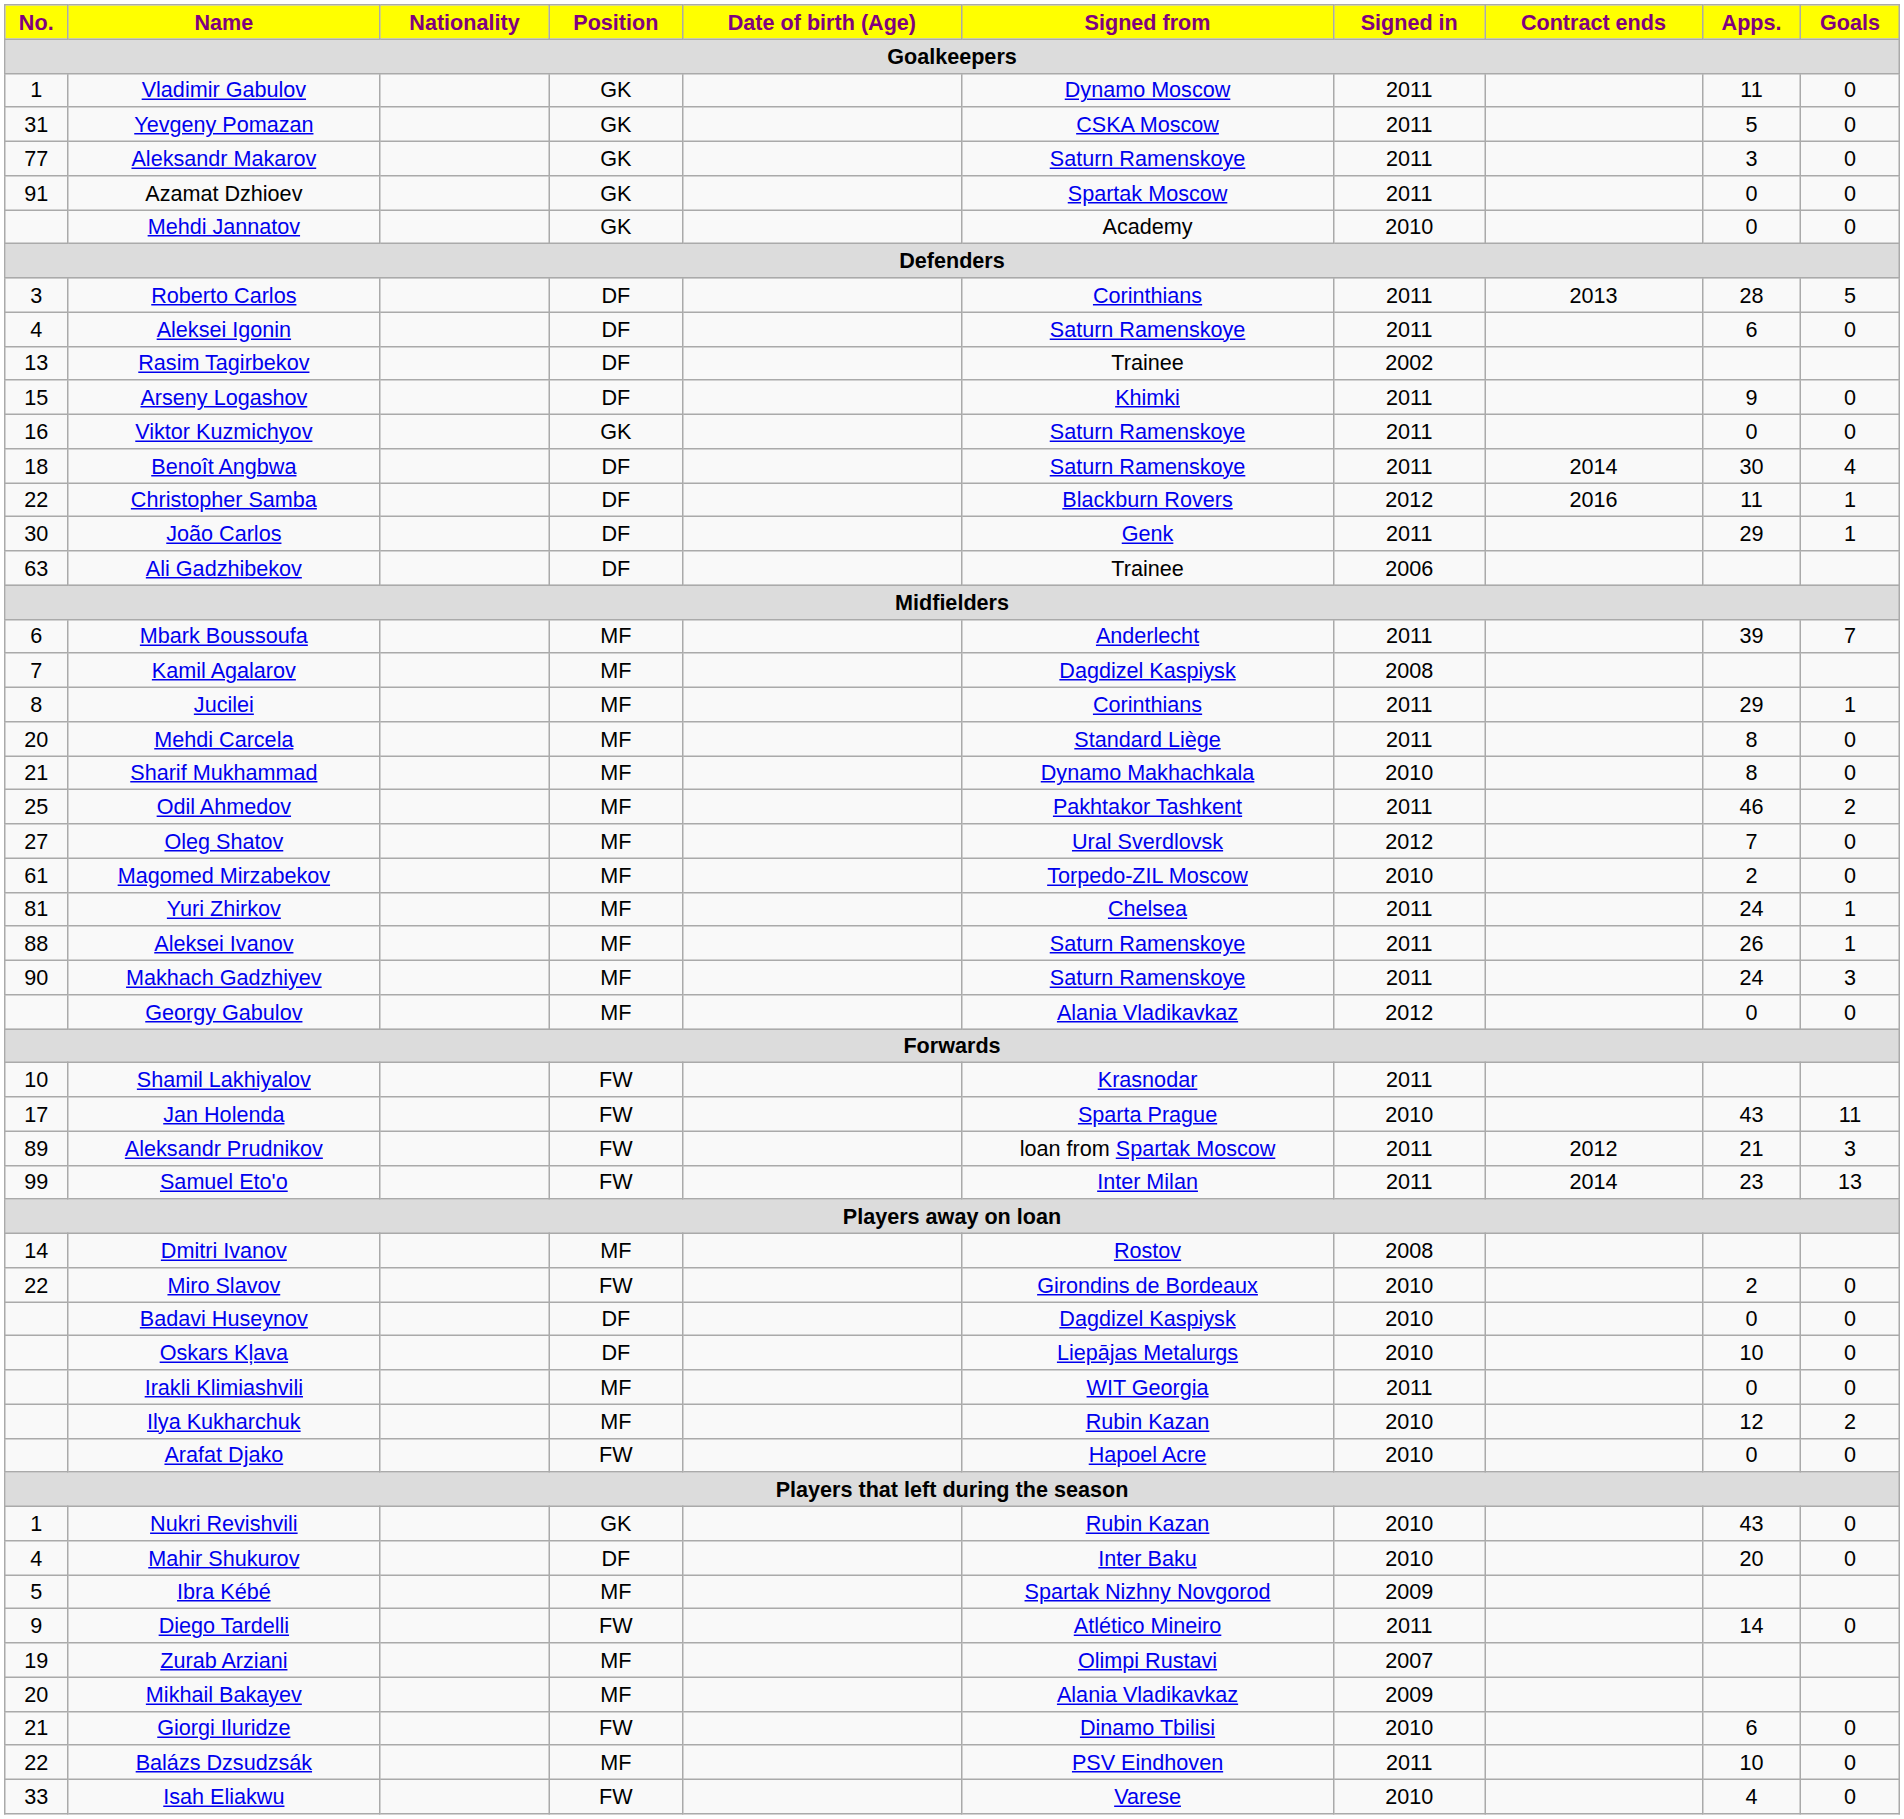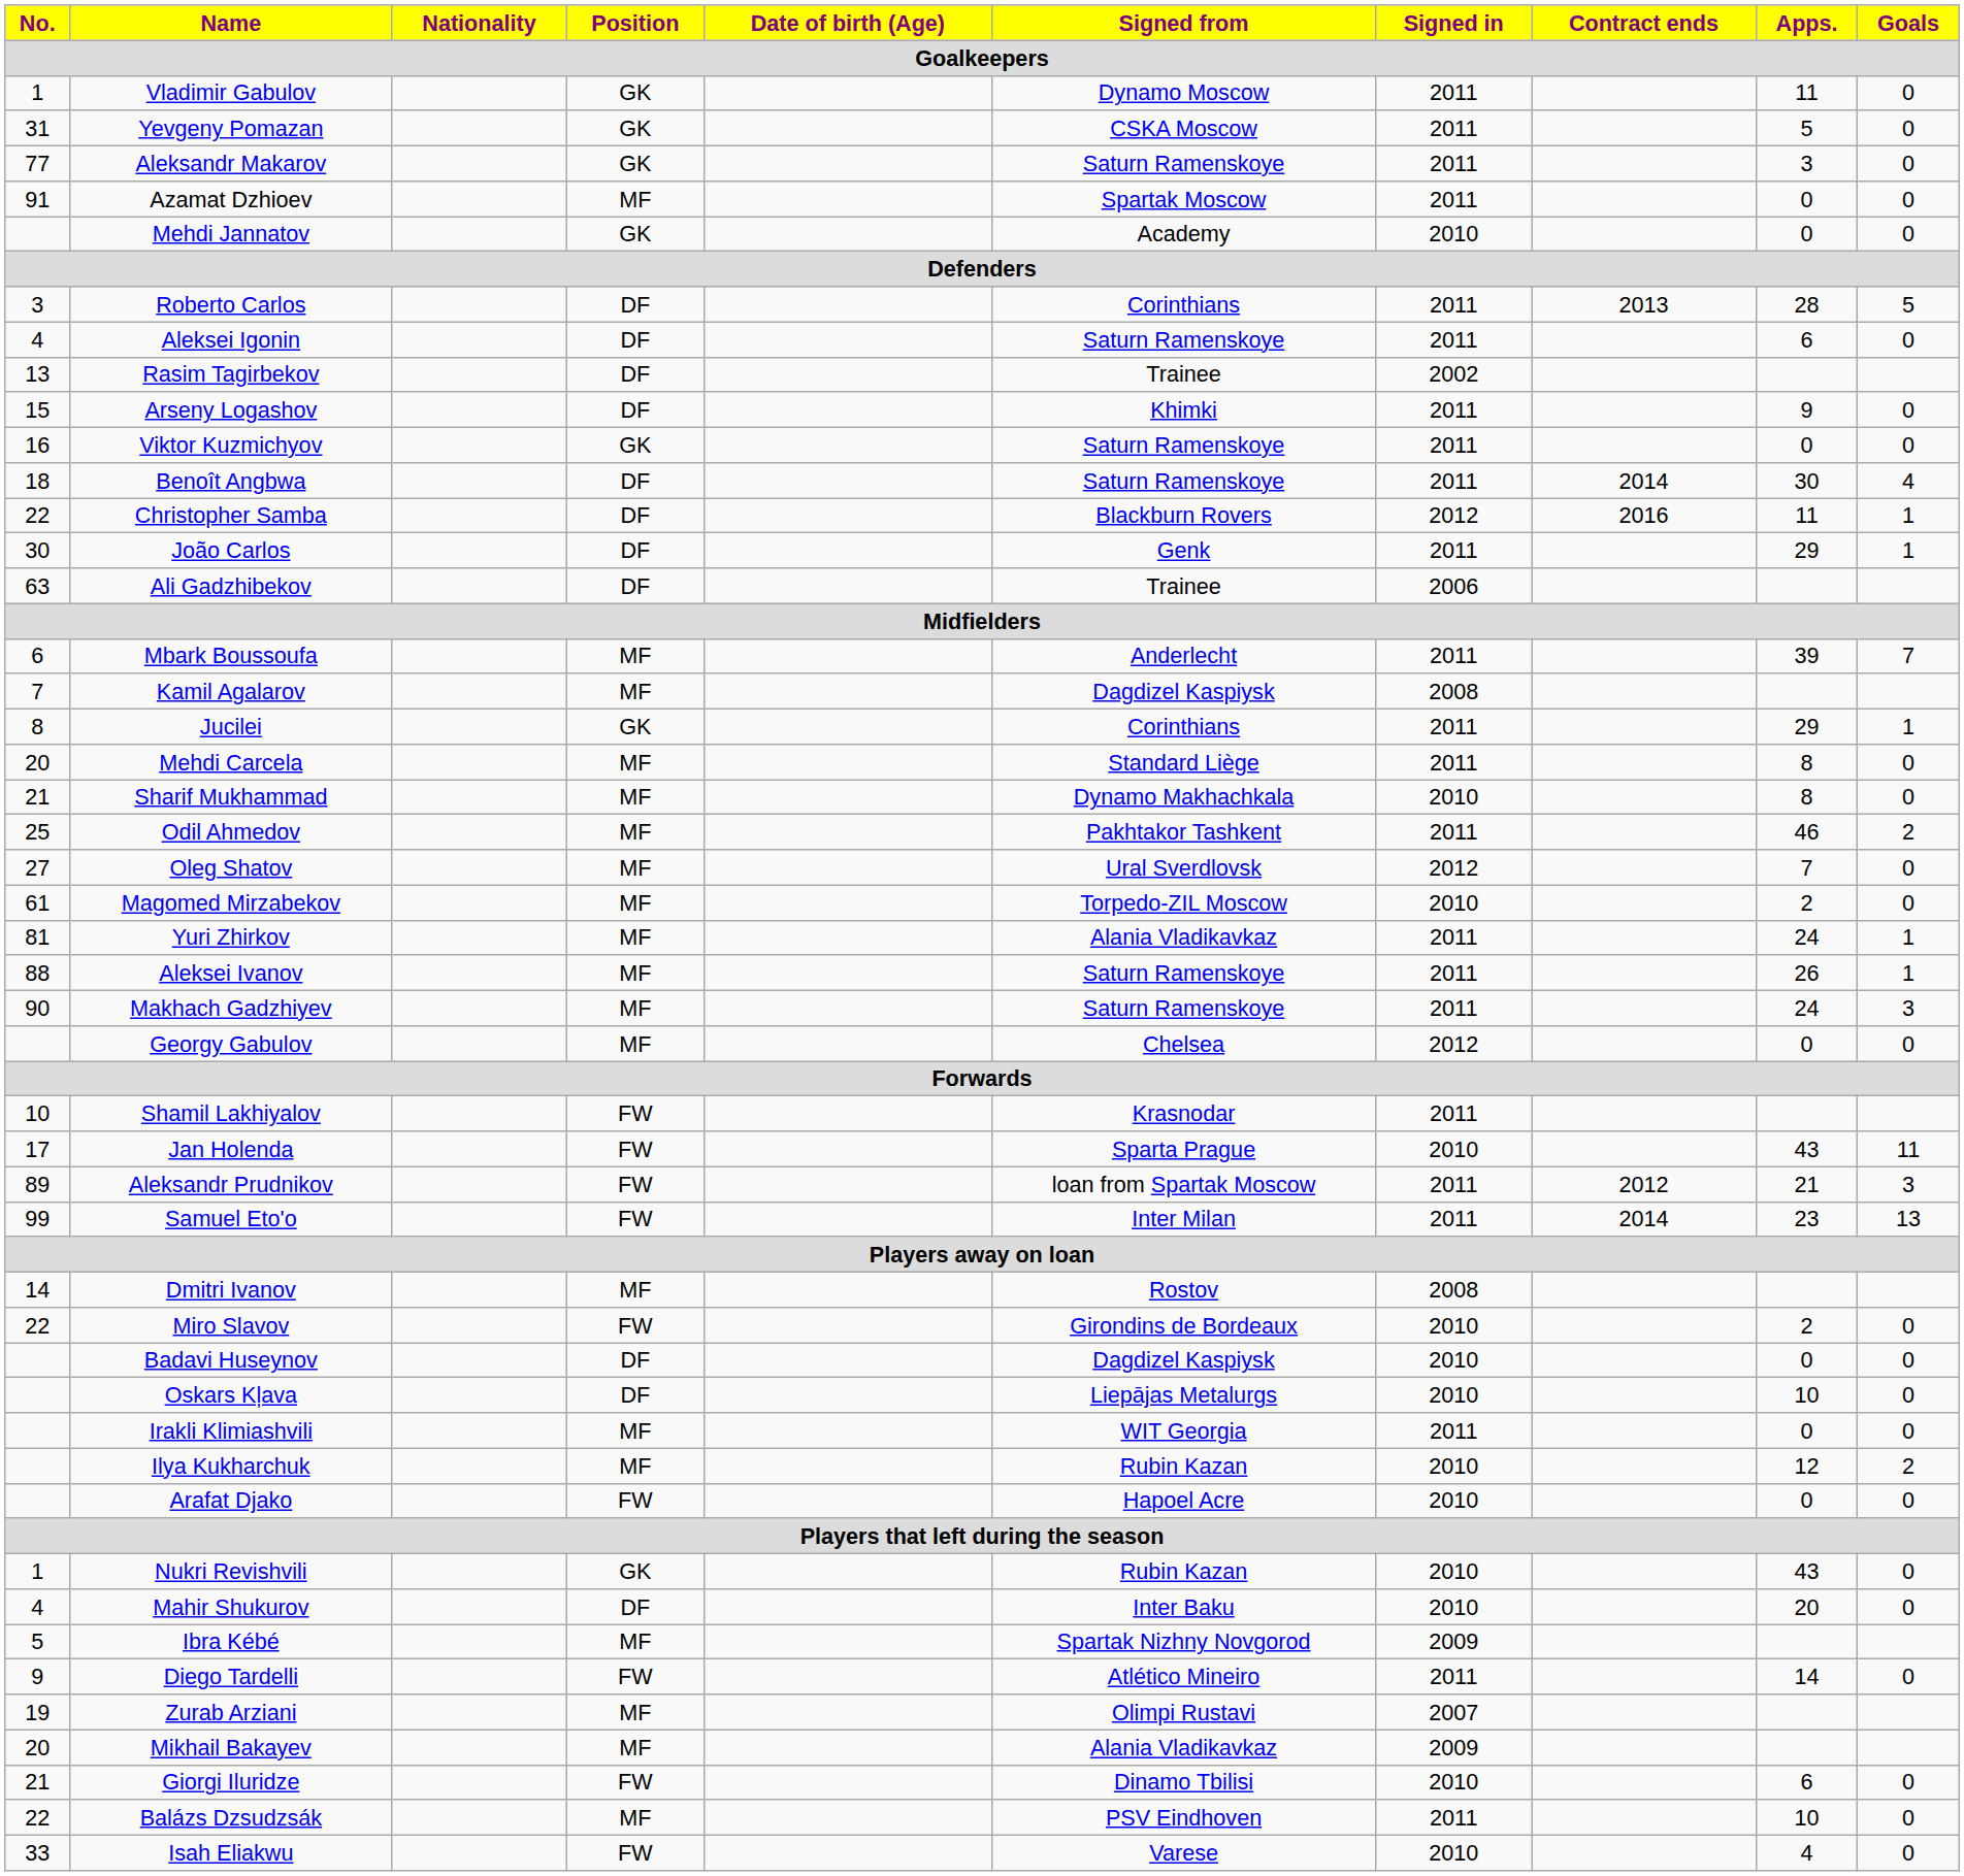Azamat Dzhioev | Position: GK -> MF
Jucilei | Position: MF -> GK
Yuri Zhirkov | Signed from: Chelsea -> Alania Vladikavkaz
Georgy Gabulov | Signed from: Alania Vladikavkaz -> Chelsea
